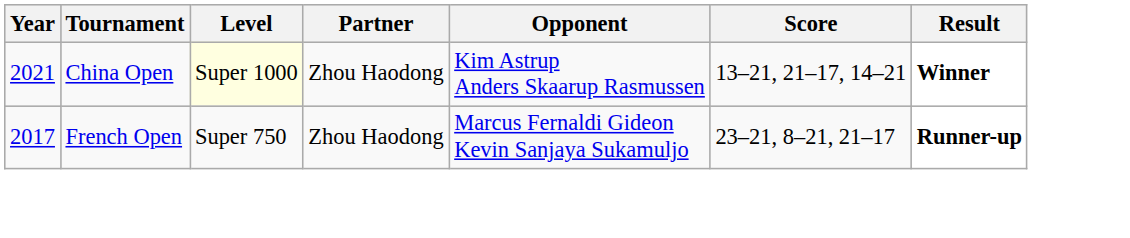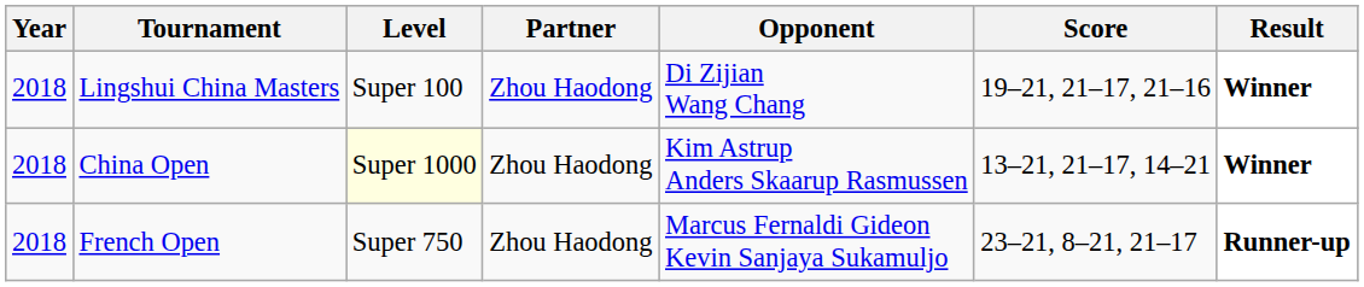+ row: 2018 | Lingshui China Masters | Super 100 | Zhou Haodong | Di Zijian Wang Chang | 19–21, 21–17, 21–16 | Winner
China Open | Year: 2021 -> 2018
French Open | Year: 2017 -> 2018
